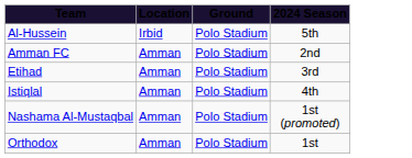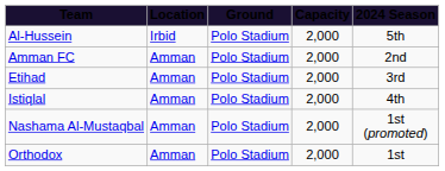+ column: Capacity | 2,000 | 2,000 | 2,000 | 2,000 | 2,000 | 2,000
